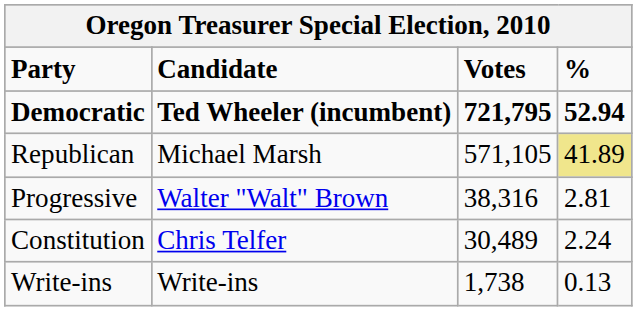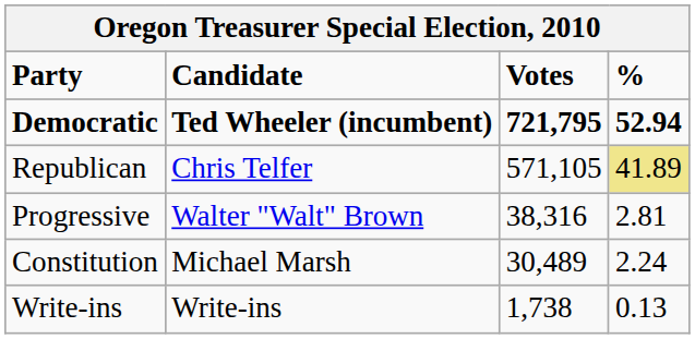Republican | Candidate: Michael Marsh -> Chris Telfer
Constitution | Candidate: Chris Telfer -> Michael Marsh
